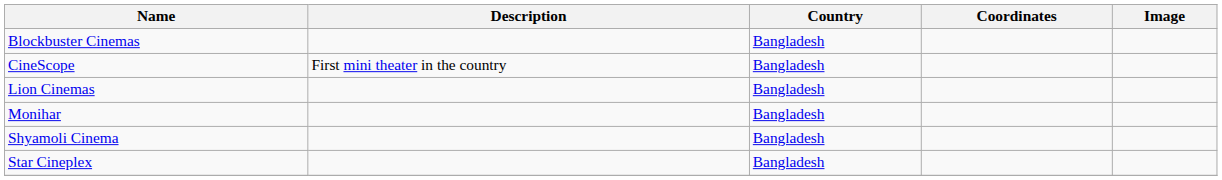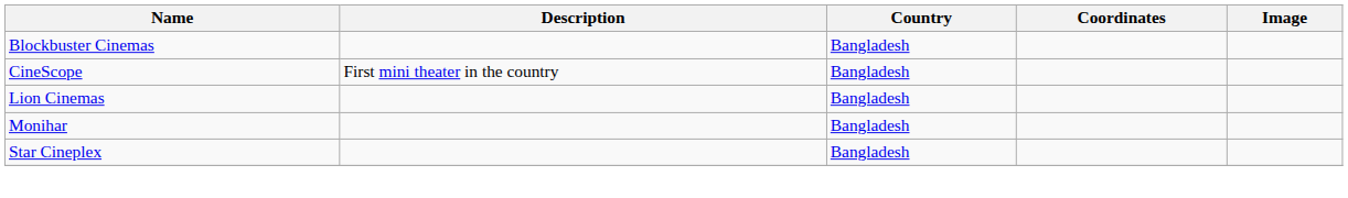- row: Shyamoli Cinema | Bangladesh
